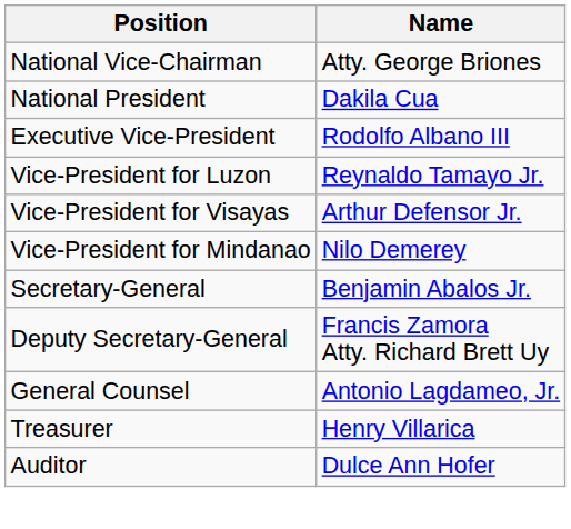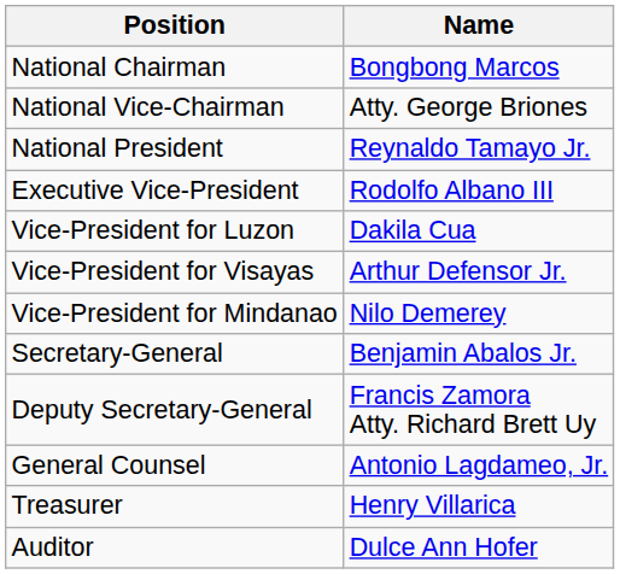+ row: National Chairman | Bongbong Marcos
National President | Name: Dakila Cua -> Reynaldo Tamayo Jr.
Vice-President for Luzon | Name: Reynaldo Tamayo Jr. -> Dakila Cua
